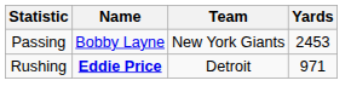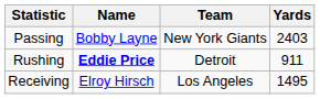Passing | Yards: 2453 -> 2403
Rushing | Yards: 971 -> 911
+ row: Receiving | Elroy Hirsch | Los Angeles | 1495
